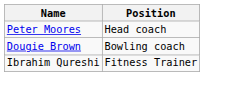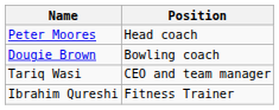+ row: Tariq Wasi | CEO and team manager
